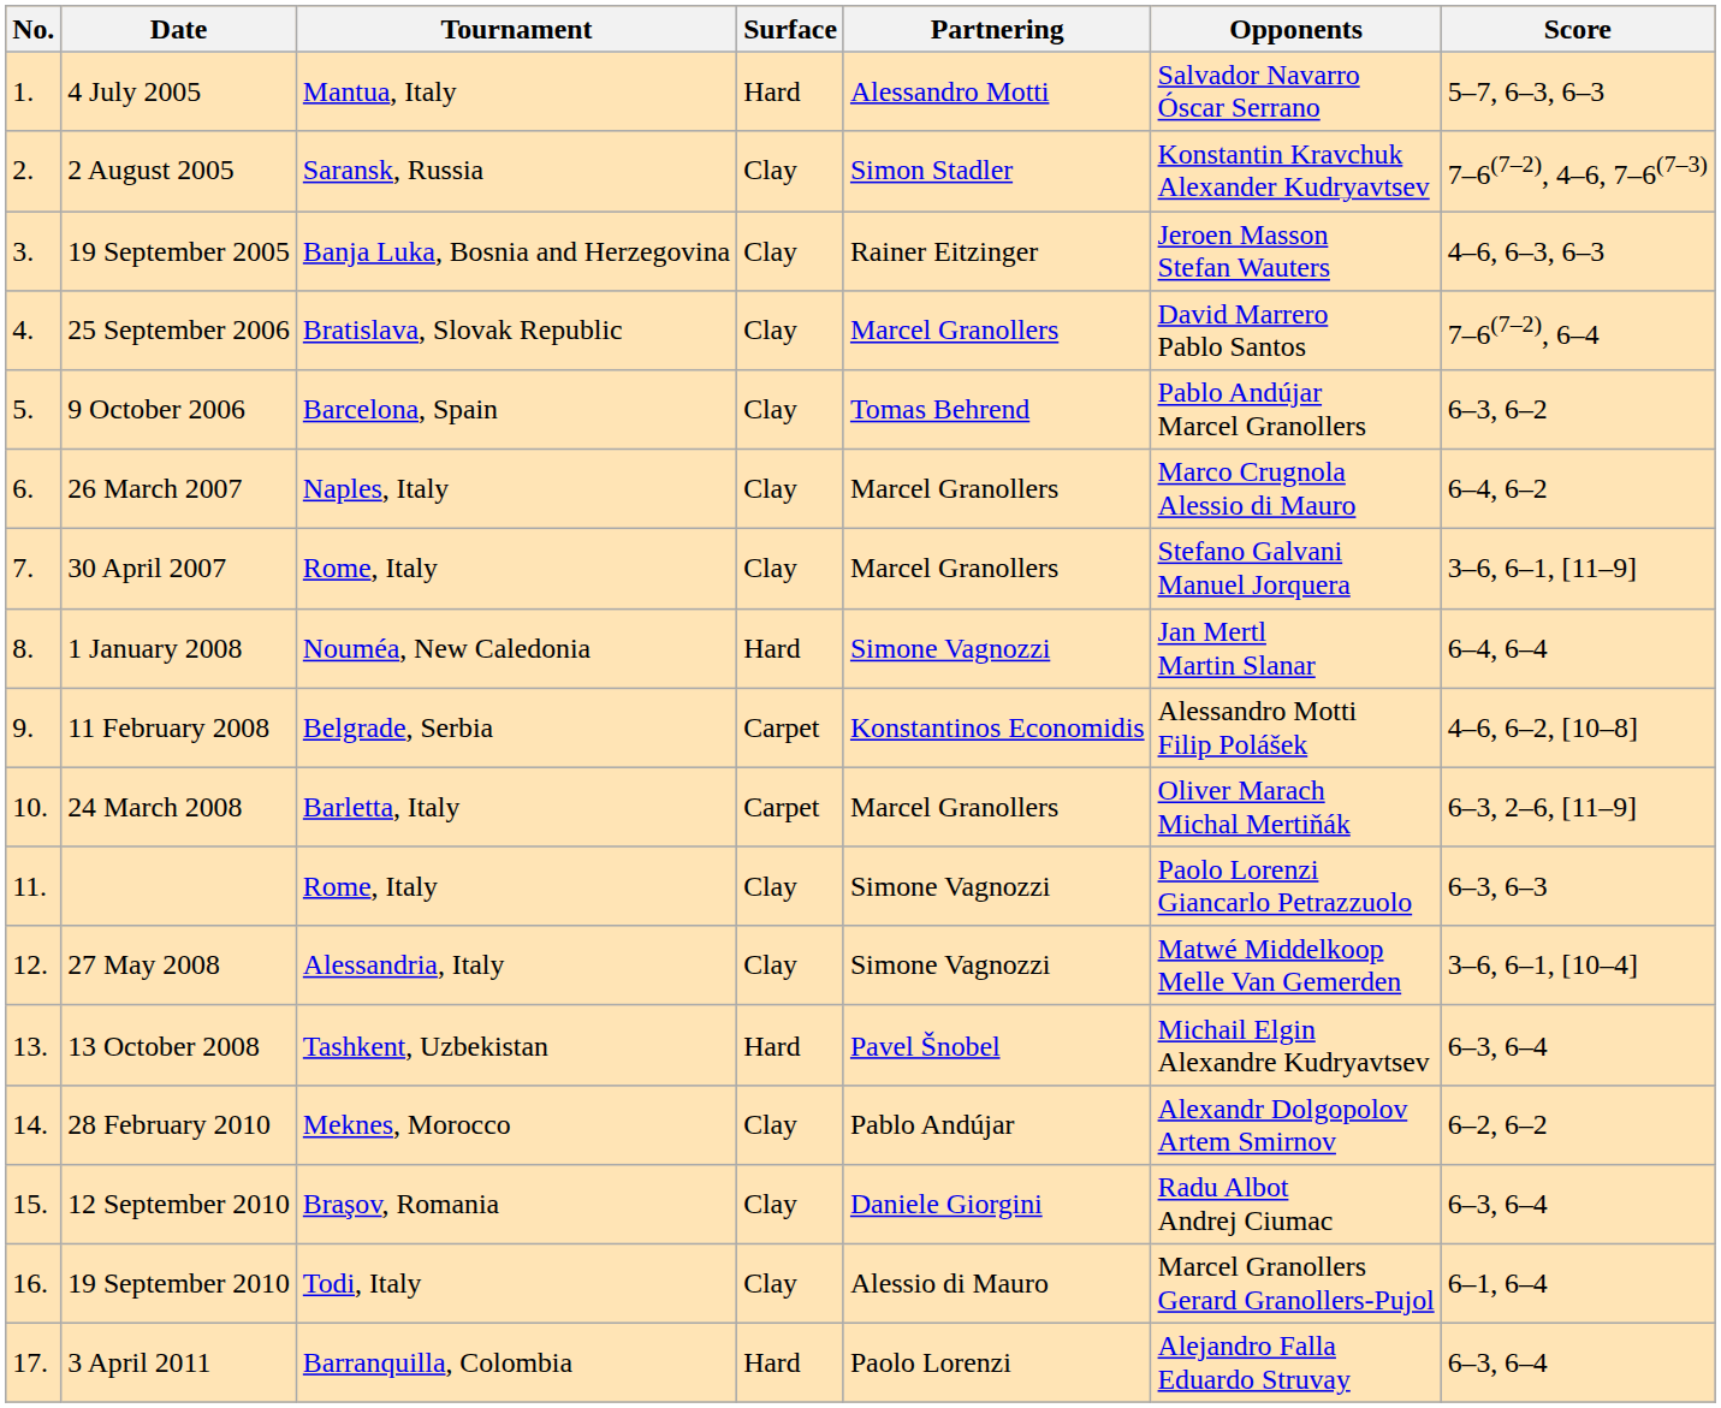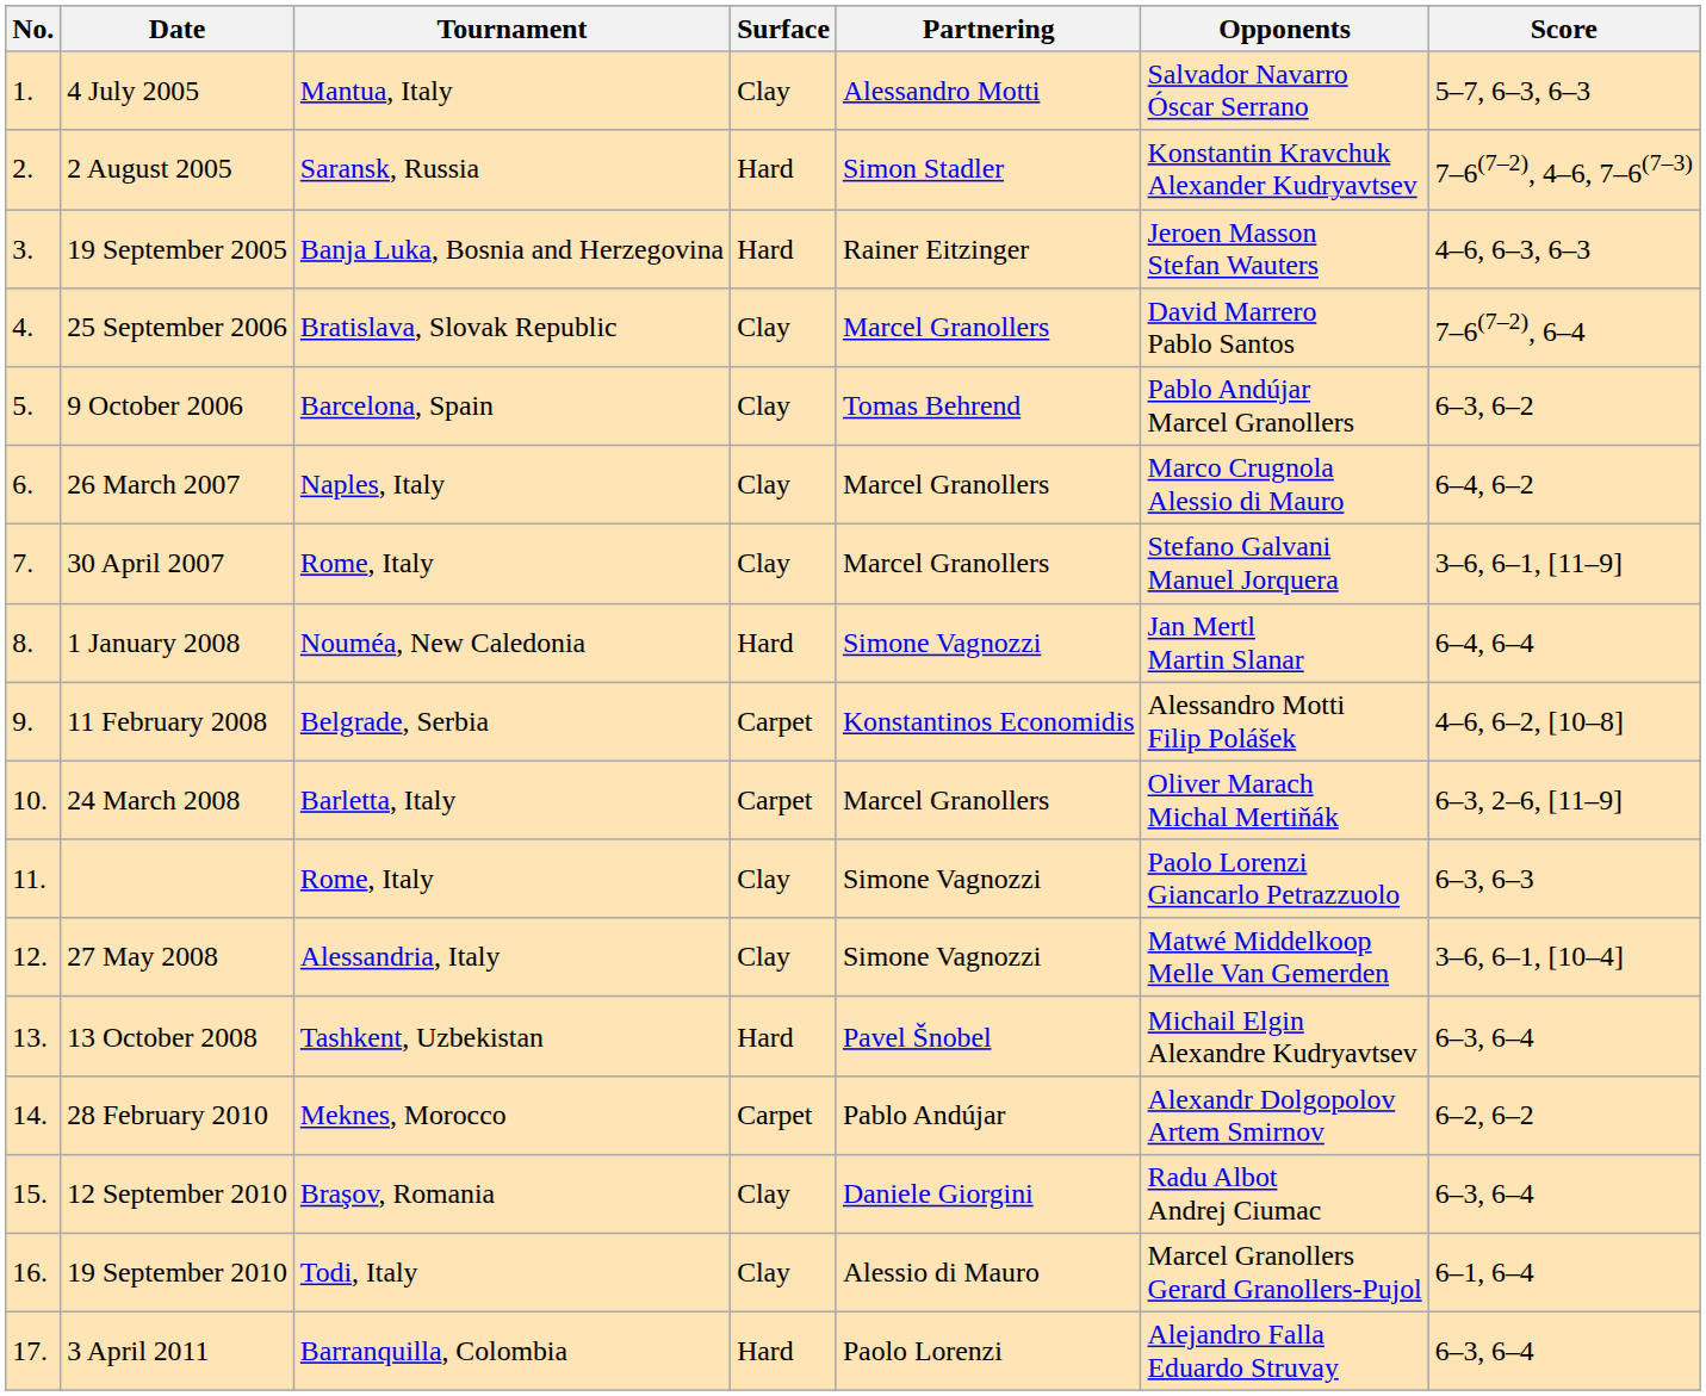4 July 2005 | Surface: Hard -> Clay
2 August 2005 | Surface: Clay -> Hard
19 September 2005 | Surface: Clay -> Hard
28 February 2010 | Surface: Clay -> Carpet
